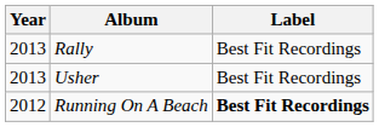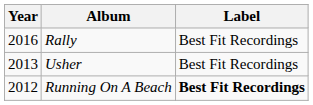Rally | Year: 2013 -> 2016
